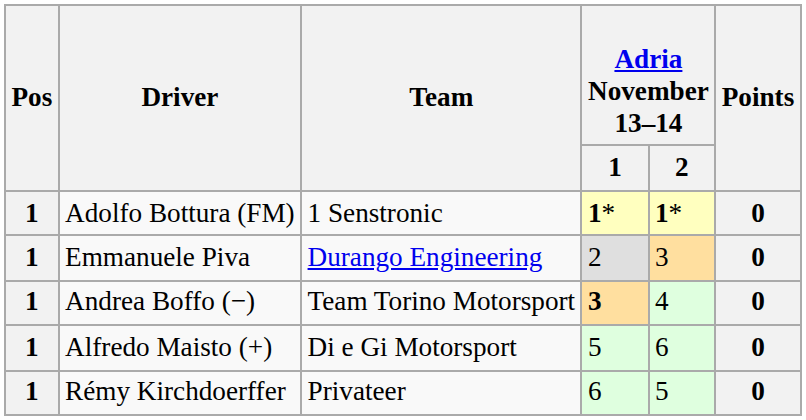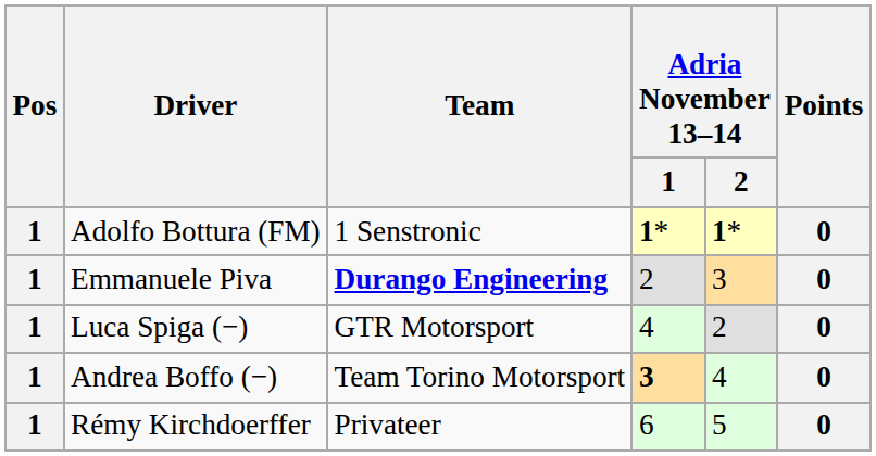Emmanuele Piva | Team: normal -> bold
+ row: 1 | Luca Spiga (−) | GTR Motorsport | 4 | 2 | 0
- row: 1 | Alfredo Maisto (+) | Di e Gi Motorsport | 5 | 6 | 0
